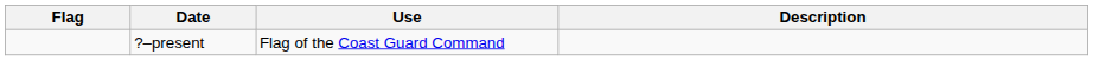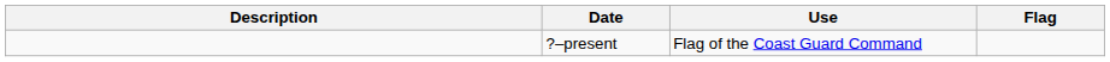columns swapped: Flag <-> Description
